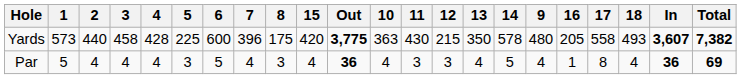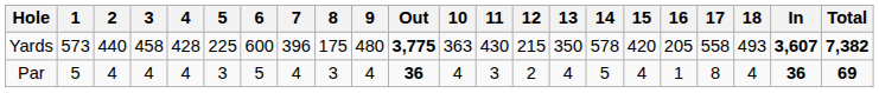columns swapped: 9 <-> 15
Par | 12: 3 -> 2
